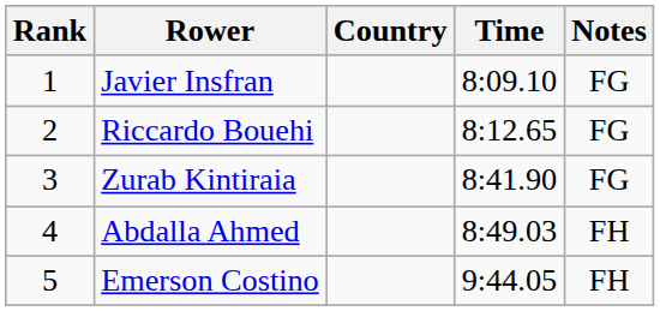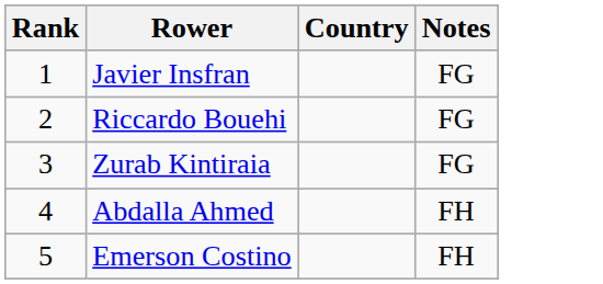- column: Time | 8:09.10 | 8:12.65 | 8:41.90 | 8:49.03 | 9:44.05
